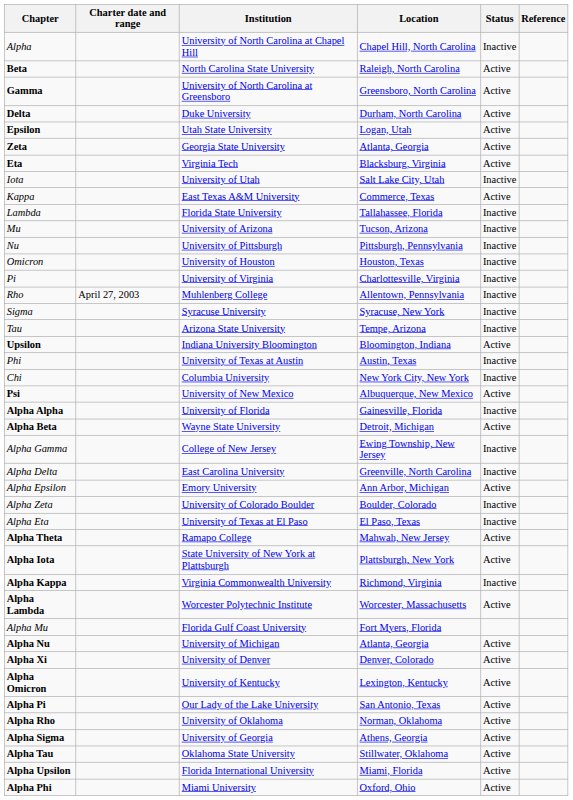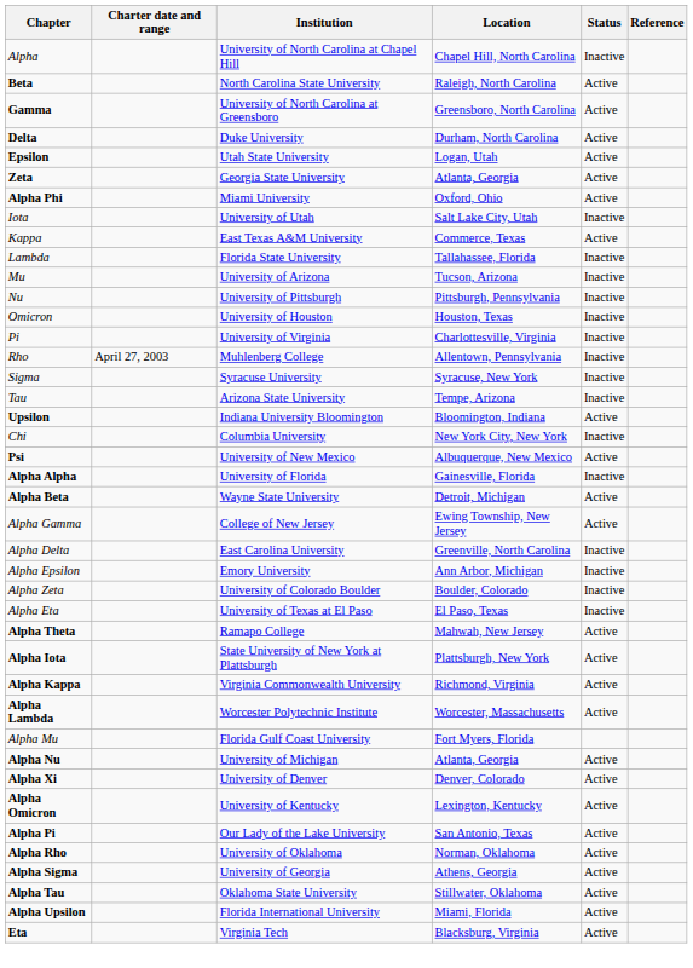rows swapped: Eta <-> Alpha Phi
- row: Phi | University of Texas at Austin | Austin, Texas | Inactive
Alpha Gamma | Status: Inactive -> Active
Alpha Epsilon | Status: Active -> Inactive
Alpha Kappa | Status: Inactive -> Active
